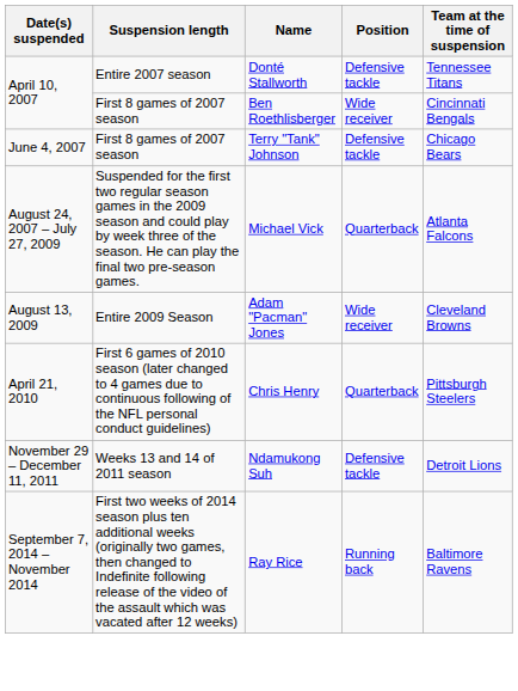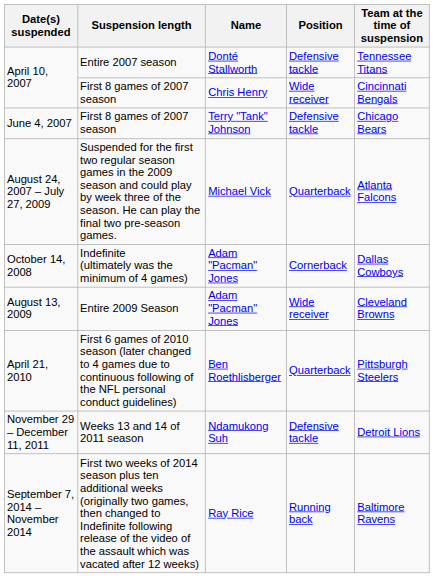April 10, 2007 / First 8 games of 2007 season | Name: Ben Roethlisberger -> Chris Henry
+ row: October 14, 2008 | Indefinite (ultimately was the minimum of 4 games) | Adam "Pacman" Jones | Cornerback | Dallas Cowboys
April 21, 2010 | Name: Chris Henry -> Ben Roethlisberger
